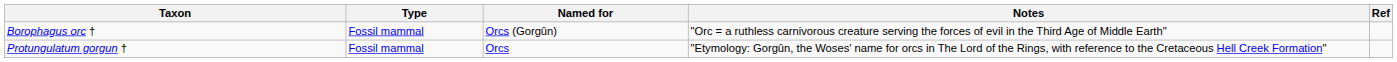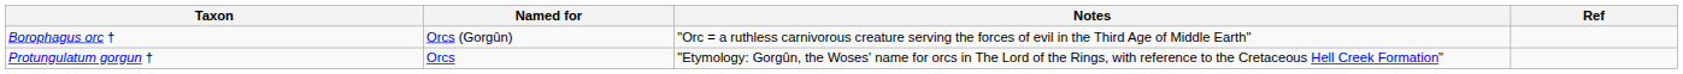- column: Type | Fossil mammal | Fossil mammal
